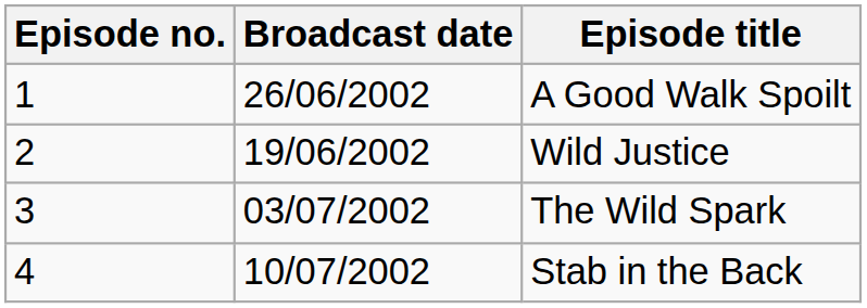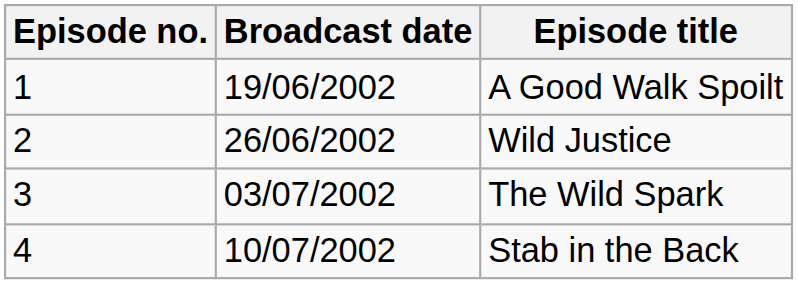A Good Walk Spoilt | Broadcast date: 26/06/2002 -> 19/06/2002
Wild Justice | Broadcast date: 19/06/2002 -> 26/06/2002
